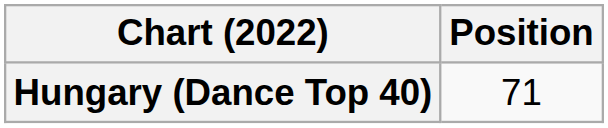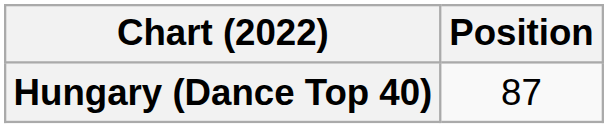Hungary (Dance Top 40) | Position: 71 -> 87
